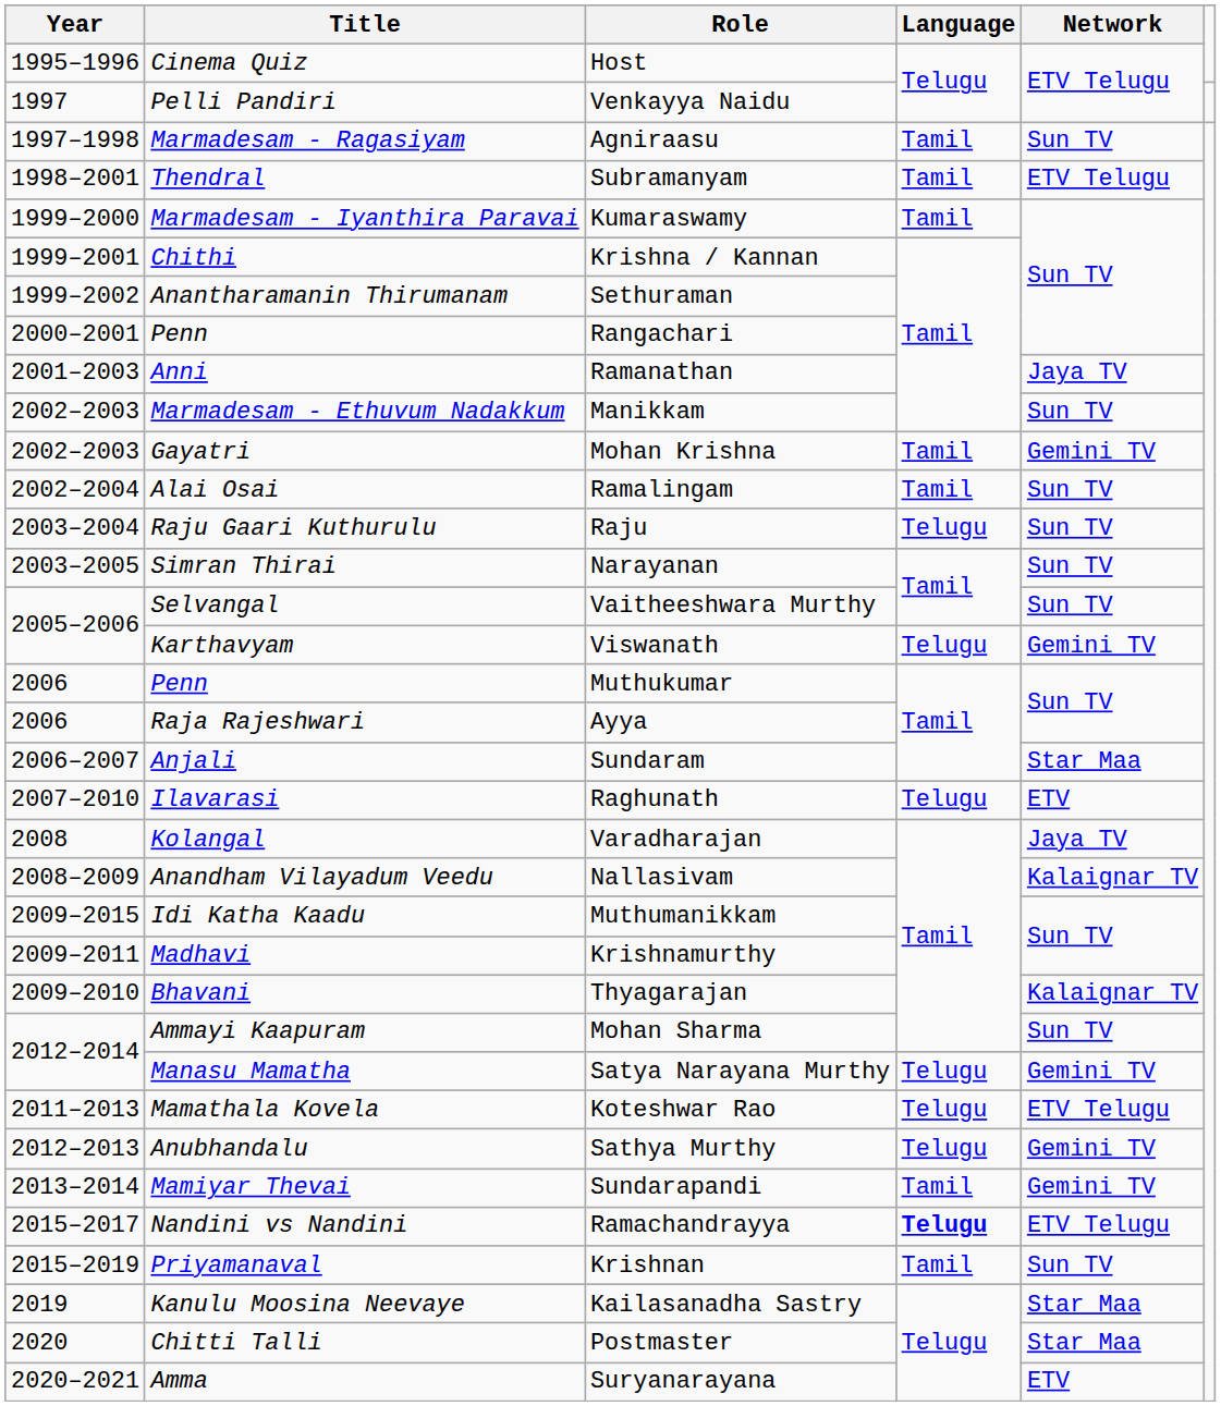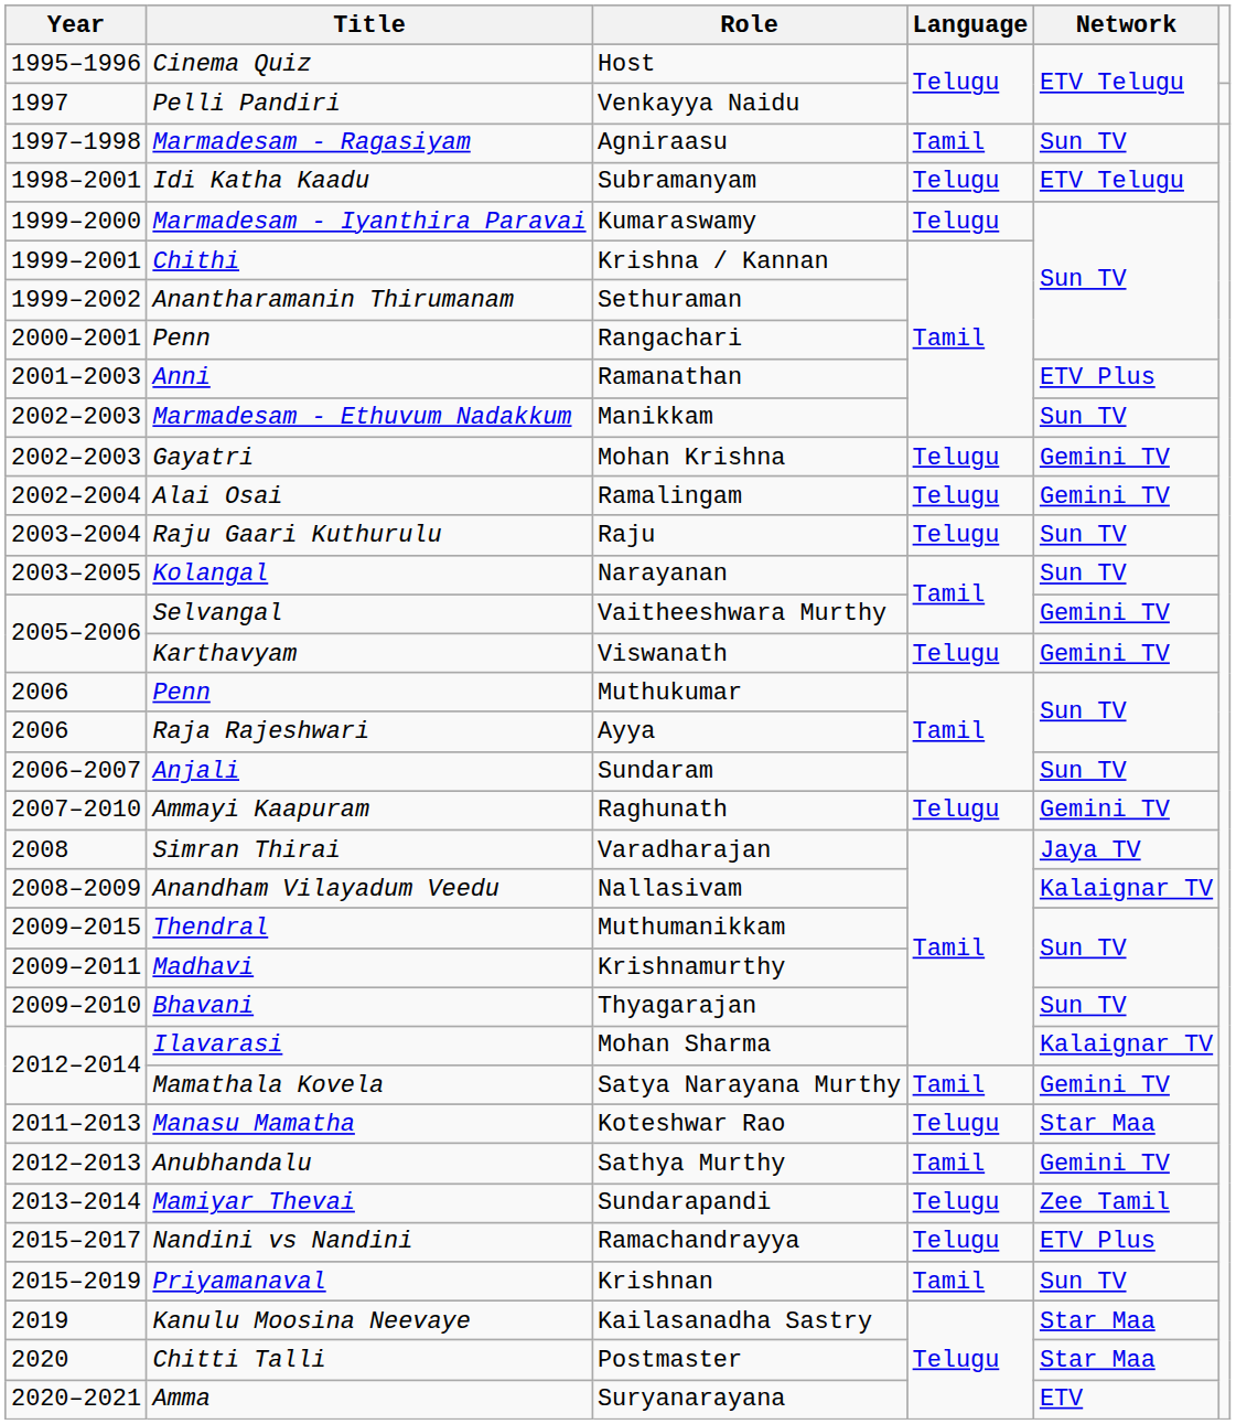Subramanyam | Title: Thendral -> Idi Katha Kaadu
Subramanyam | Language: Tamil -> Telugu
Kumaraswamy | Language: Tamil -> Telugu
Ramanathan | Network: Jaya TV -> ETV Plus
Mohan Krishna | Language: Tamil -> Telugu
Ramalingam | Language: Tamil -> Telugu
Ramalingam | Network: Sun TV -> Gemini TV
Narayanan | Title: Simran Thirai -> Kolangal
Vaitheeshwara Murthy | Network: Sun TV -> Gemini TV
Sundaram | Network: Star Maa -> Sun TV
Raghunath | Title: Ilavarasi -> Ammayi Kaapuram
Raghunath | Network: ETV -> Gemini TV
Varadharajan | Title: Kolangal -> Simran Thirai
Muthumanikkam | Title: Idi Katha Kaadu -> Thendral
Thyagarajan | Network: Kalaignar TV -> Sun TV
Mohan Sharma | Title: Ammayi Kaapuram -> Ilavarasi
Mohan Sharma | Network: Sun TV -> Kalaignar TV
Satya Narayana Murthy | Title: Manasu Mamatha -> Mamathala Kovela
Satya Narayana Murthy | Language: Telugu -> Tamil
Koteshwar Rao | Title: Mamathala Kovela -> Manasu Mamatha
Koteshwar Rao | Network: ETV Telugu -> Star Maa
Sathya Murthy | Language: Telugu -> Tamil
Sundarapandi | Language: Tamil -> Telugu
Sundarapandi | Network: Gemini TV -> Zee Tamil
Ramachandrayya | Language: bold -> normal
Ramachandrayya | Network: ETV Telugu -> ETV Plus
